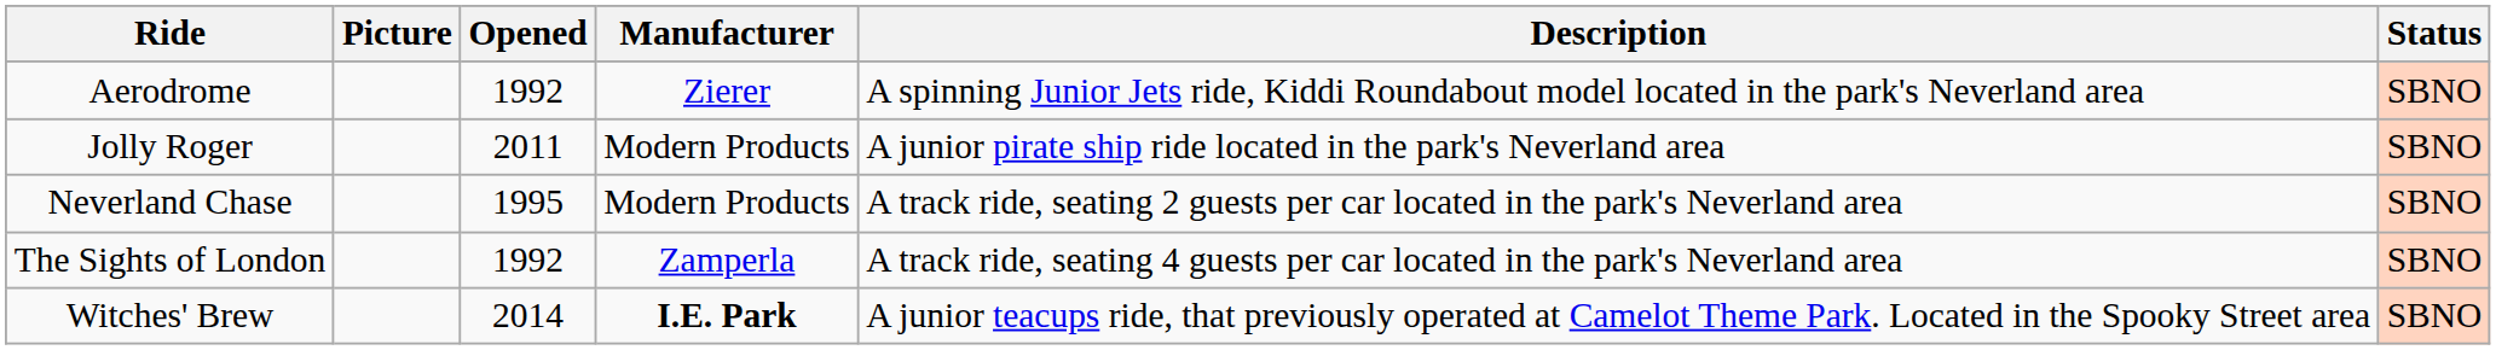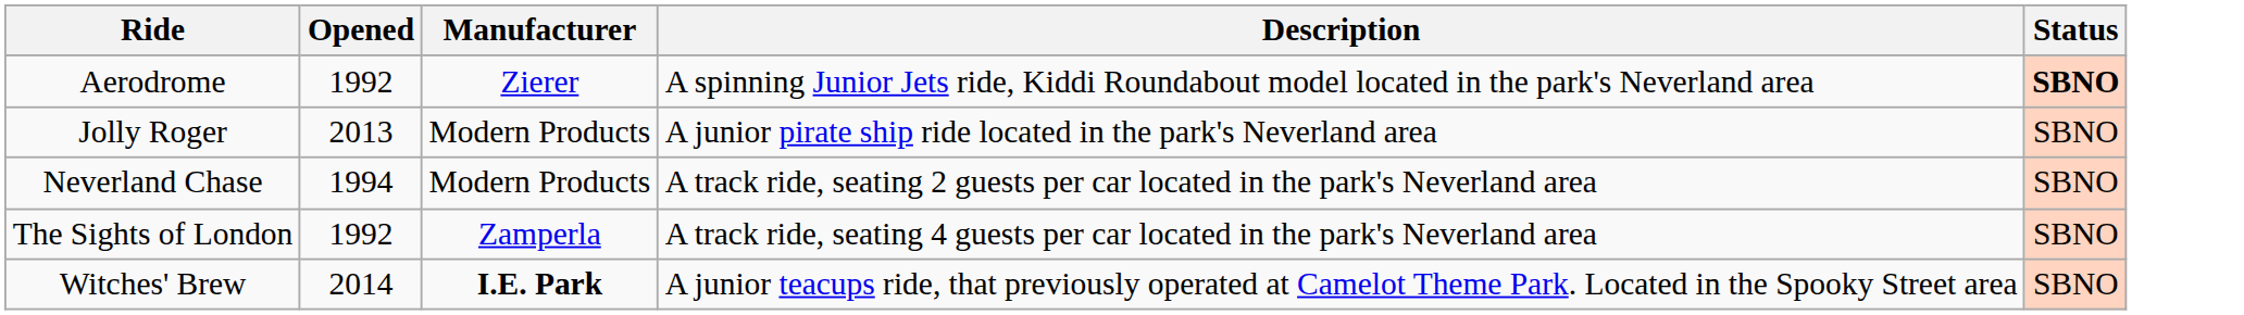- column: Picture
Aerodrome | Status: normal -> bold
Jolly Roger | Opened: 2011 -> 2013
Neverland Chase | Opened: 1995 -> 1994
